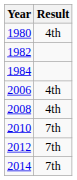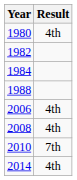+ row: 1988
- row: 2012 | 7th
2014 | Result: 7th -> 4th
